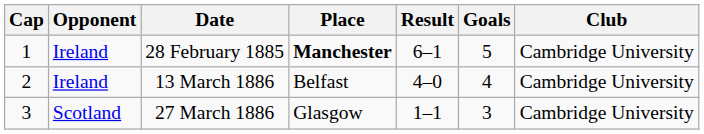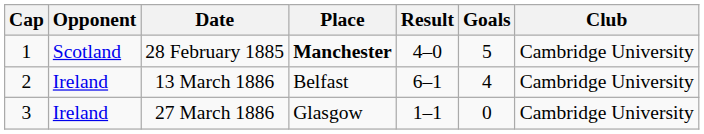28 February 1885 | Opponent: Ireland -> Scotland
28 February 1885 | Result: 6–1 -> 4–0
13 March 1886 | Result: 4–0 -> 6–1
27 March 1886 | Opponent: Scotland -> Ireland
27 March 1886 | Goals: 3 -> 0
